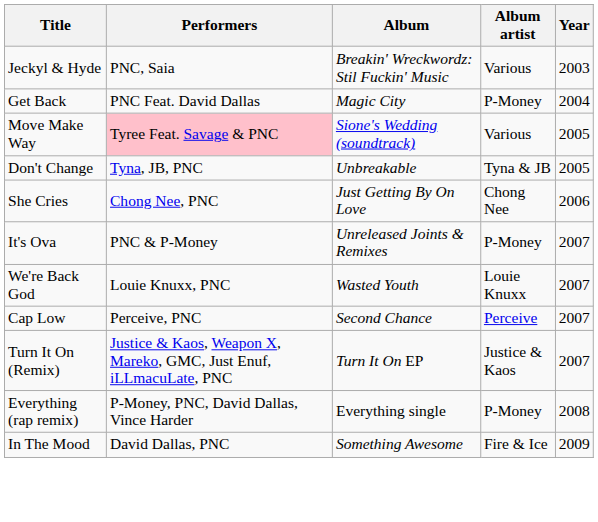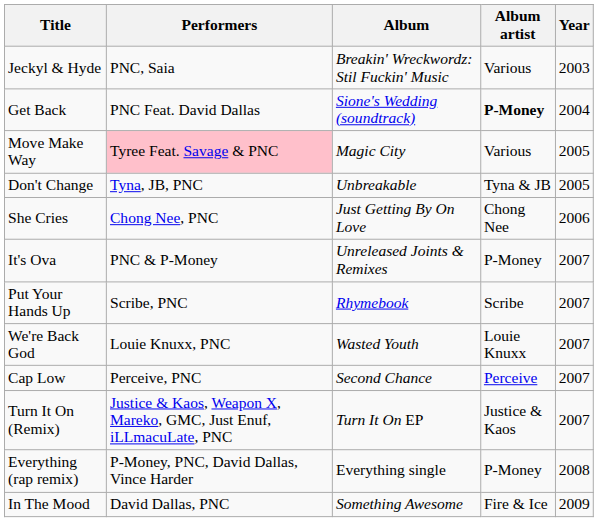Get Back | Album: Magic City -> Sione's Wedding (soundtrack)
Get Back | Album artist: normal -> bold
Move Make Way | Album: Sione's Wedding (soundtrack) -> Magic City
+ row: Put Your Hands Up | Scribe, PNC | Rhymebook | Scribe | 2007
